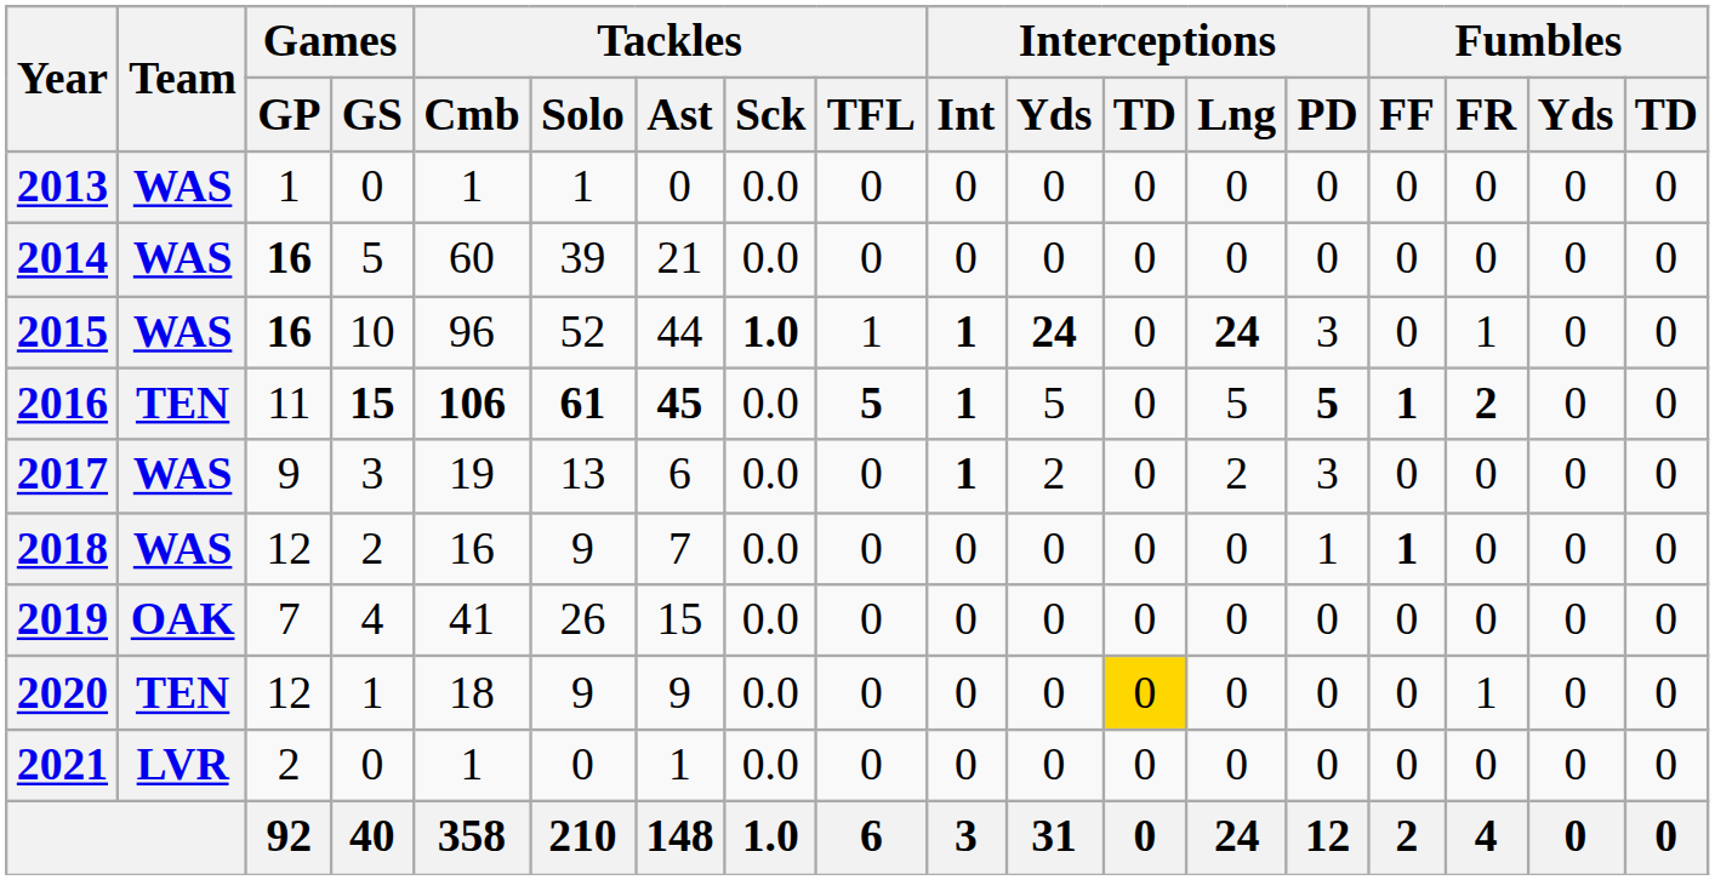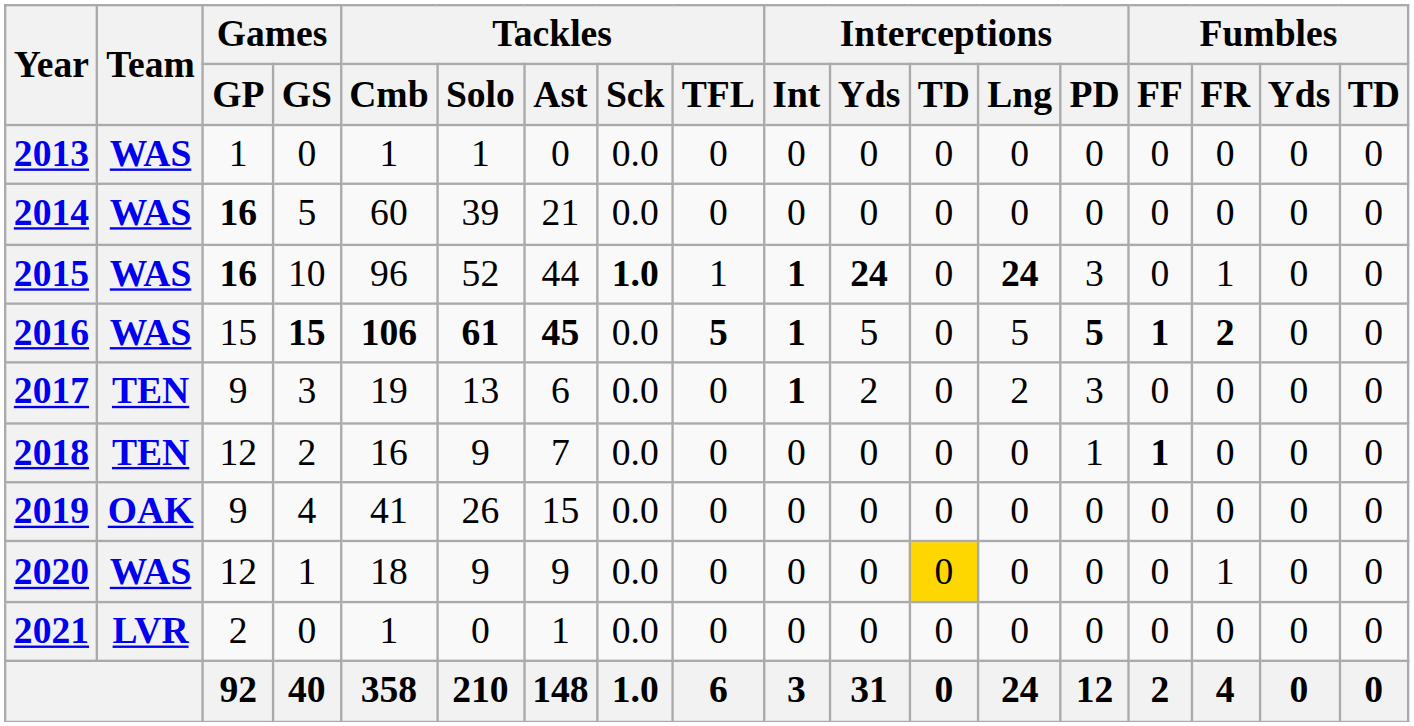2016 | Team: TEN -> WAS
2016 | Games / GP: 11 -> 15
2017 | Team: WAS -> TEN
2018 | Team: WAS -> TEN
2019 | Games / GP: 7 -> 9
2020 | Team: TEN -> WAS
